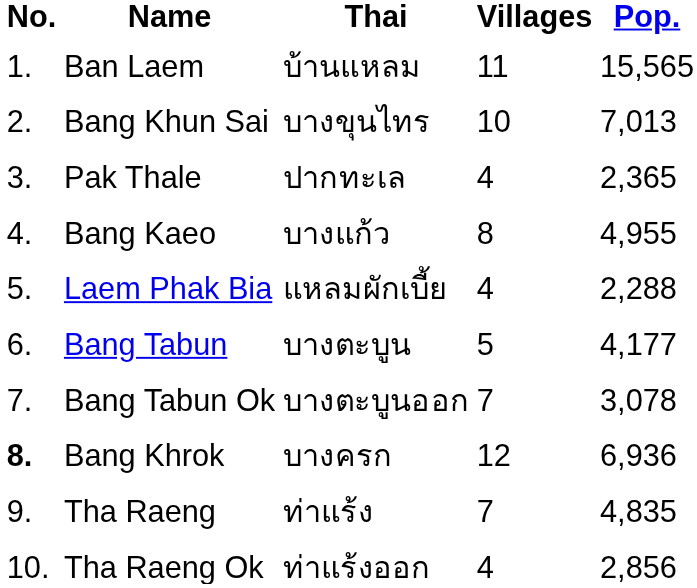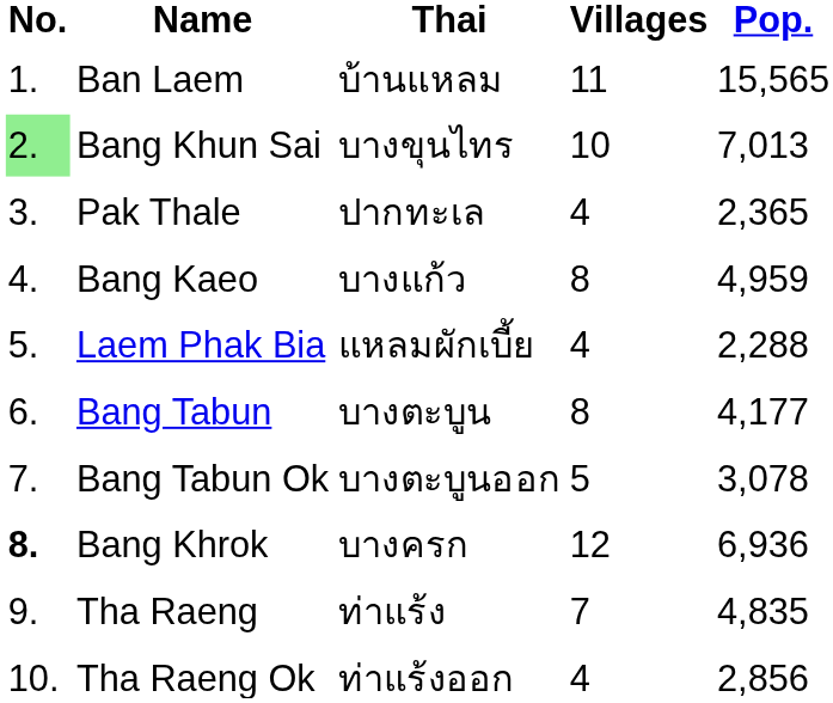Bang Khun Sai | No.: no background -> lightgreen background
Bang Kaeo | Pop.: 4,955 -> 4,959
Bang Tabun | Villages: 5 -> 8
Bang Tabun Ok | Villages: 7 -> 5
